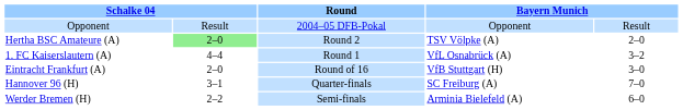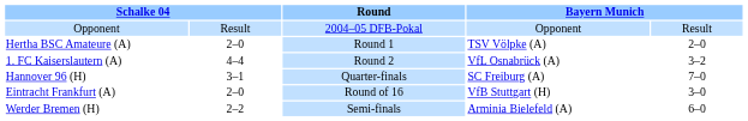Hertha BSC Amateure (A) | column 2: lightgreen background -> no background
Hertha BSC Amateure (A) | Round: Round 2 -> Round 1
1. FC Kaiserslautern (A) | Round: Round 1 -> Round 2
rows swapped: Eintracht Frankfurt (A) <-> Hannover 96 (H)
